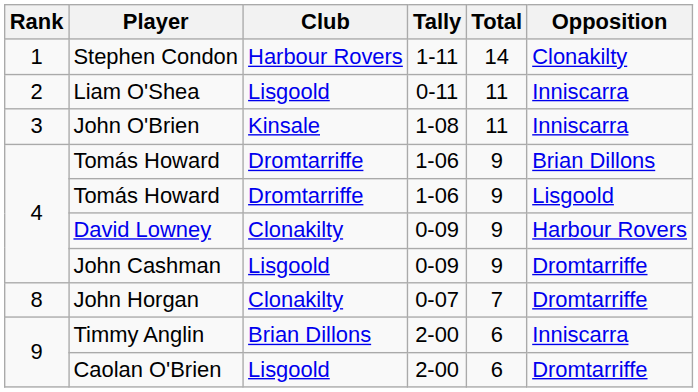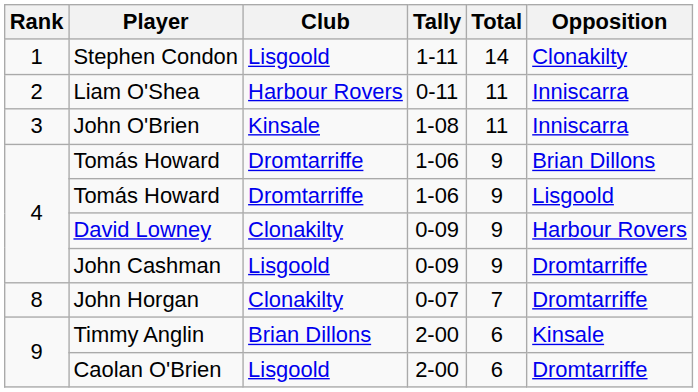Stephen Condon | Club: Harbour Rovers -> Lisgoold
Liam O'Shea | Club: Lisgoold -> Harbour Rovers
Timmy Anglin | Opposition: Inniscarra -> Kinsale
